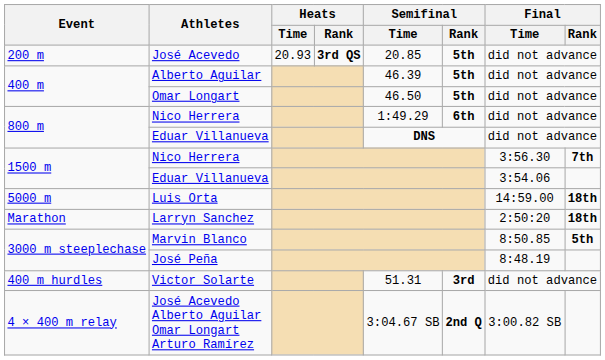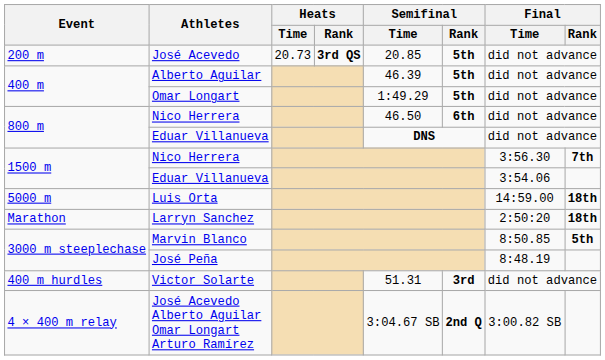José Acevedo | Heats / Time: 20.93 -> 20.73
Omar Longart | Semifinal / Time: 46.50 -> 1:49.29
800 m / Nico Herrera | Semifinal / Time: 1:49.29 -> 46.50
